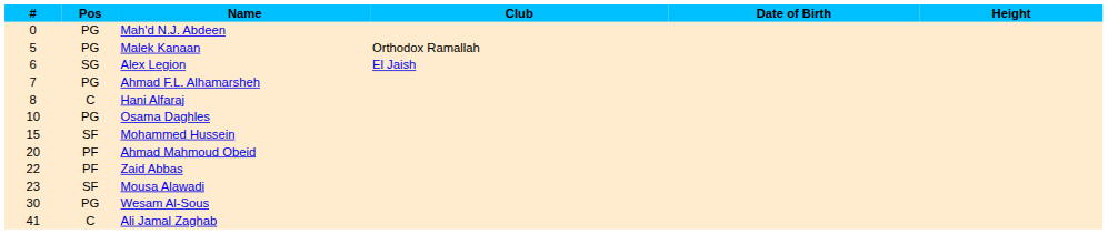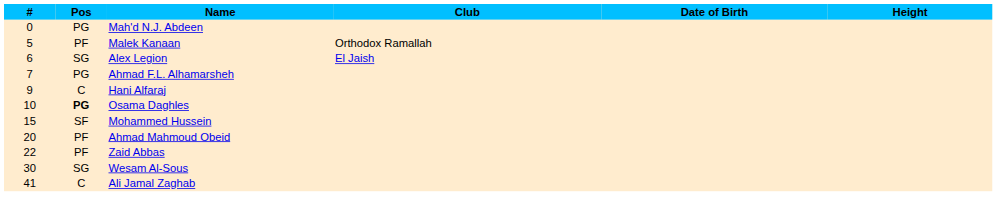Malek Kanaan | Pos: PG -> PF
Hani Alfaraj | #: 8 -> 9
Osama Daghles | Pos: normal -> bold
- row: 23 | SF | Mousa Alawadi
Wesam Al-Sous | Pos: PG -> SG
